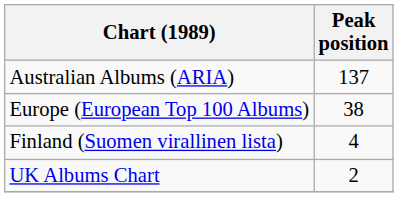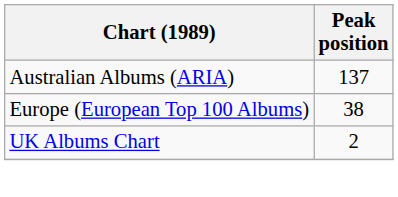- row: Finland (Suomen virallinen lista) | 4
